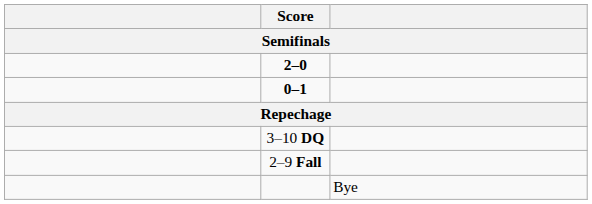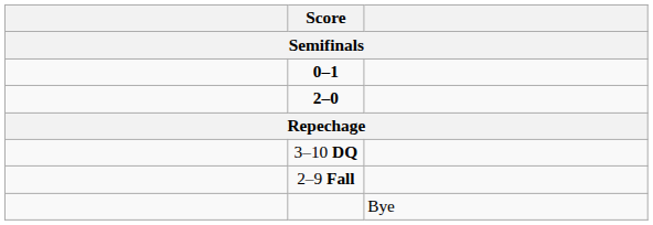rows swapped: 0–1 <-> 2–0
